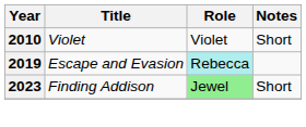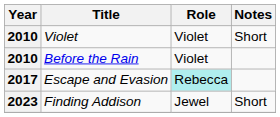+ row: 2010 | Before the Rain | Violet
Escape and Evasion | Year: 2019 -> 2017
Finding Addison | Role: lightgreen background -> no background
